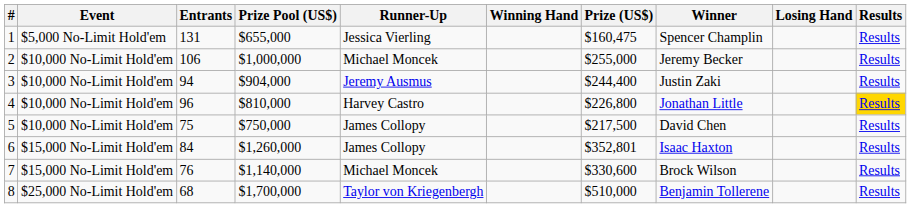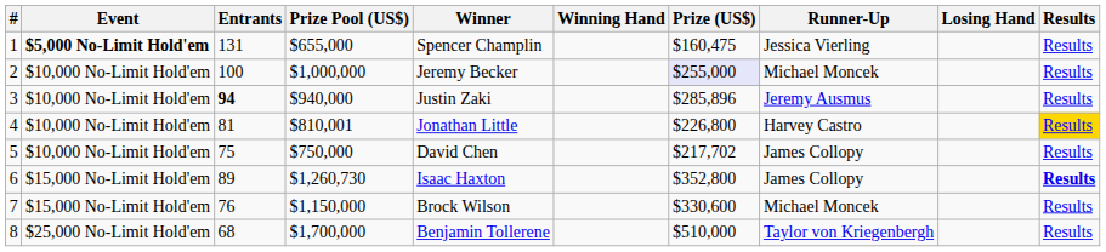columns swapped: Winner <-> Runner-Up
1 | Event: normal -> bold
2 | Entrants: 106 -> 100
2 | Prize (US$): no background -> lavender background
3 | Entrants: normal -> bold
3 | Prize Pool (US$): $904,000 -> $940,000
3 | Prize (US$): $244,400 -> $285,896
4 | Entrants: 96 -> 81
4 | Prize Pool (US$): $810,000 -> $810,001
5 | Prize (US$): $217,500 -> $217,702
6 | Entrants: 84 -> 89
6 | Prize Pool (US$): $1,260,000 -> $1,260,730
6 | Prize (US$): $352,801 -> $352,800
6 | Results: normal -> bold
7 | Prize Pool (US$): $1,140,000 -> $1,150,000
